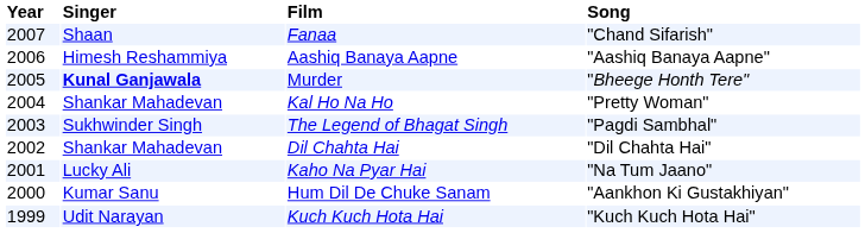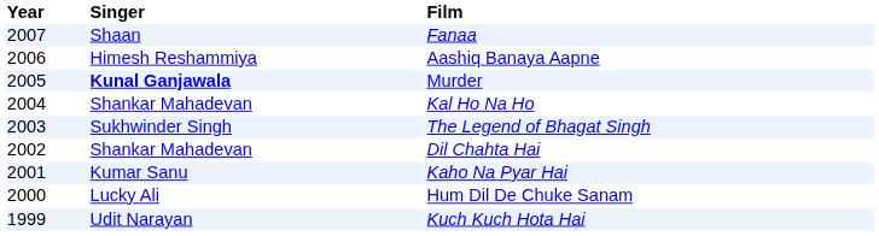- column: Song | "Chand Sifarish" | "Aashiq Banaya Aapne" | "Bheege Honth Tere" | "Pretty Woman" | "Pagdi Sambhal" | "Dil Chahta Hai" | "Na Tum Jaano" | "Aankhon Ki Gustakhiyan" | "Kuch Kuch Hota Hai"
Kaho Na Pyar Hai | Singer: Lucky Ali -> Kumar Sanu
Hum Dil De Chuke Sanam | Singer: Kumar Sanu -> Lucky Ali
